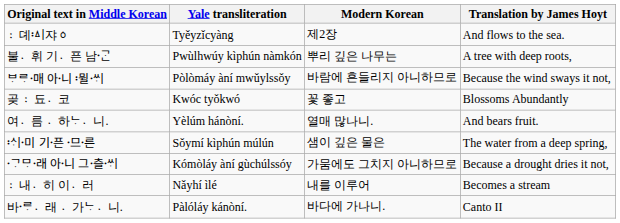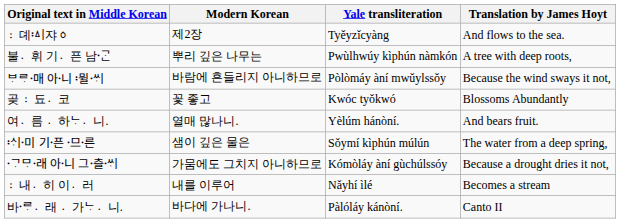columns swapped: Yale transliteration <-> Modern Korean
